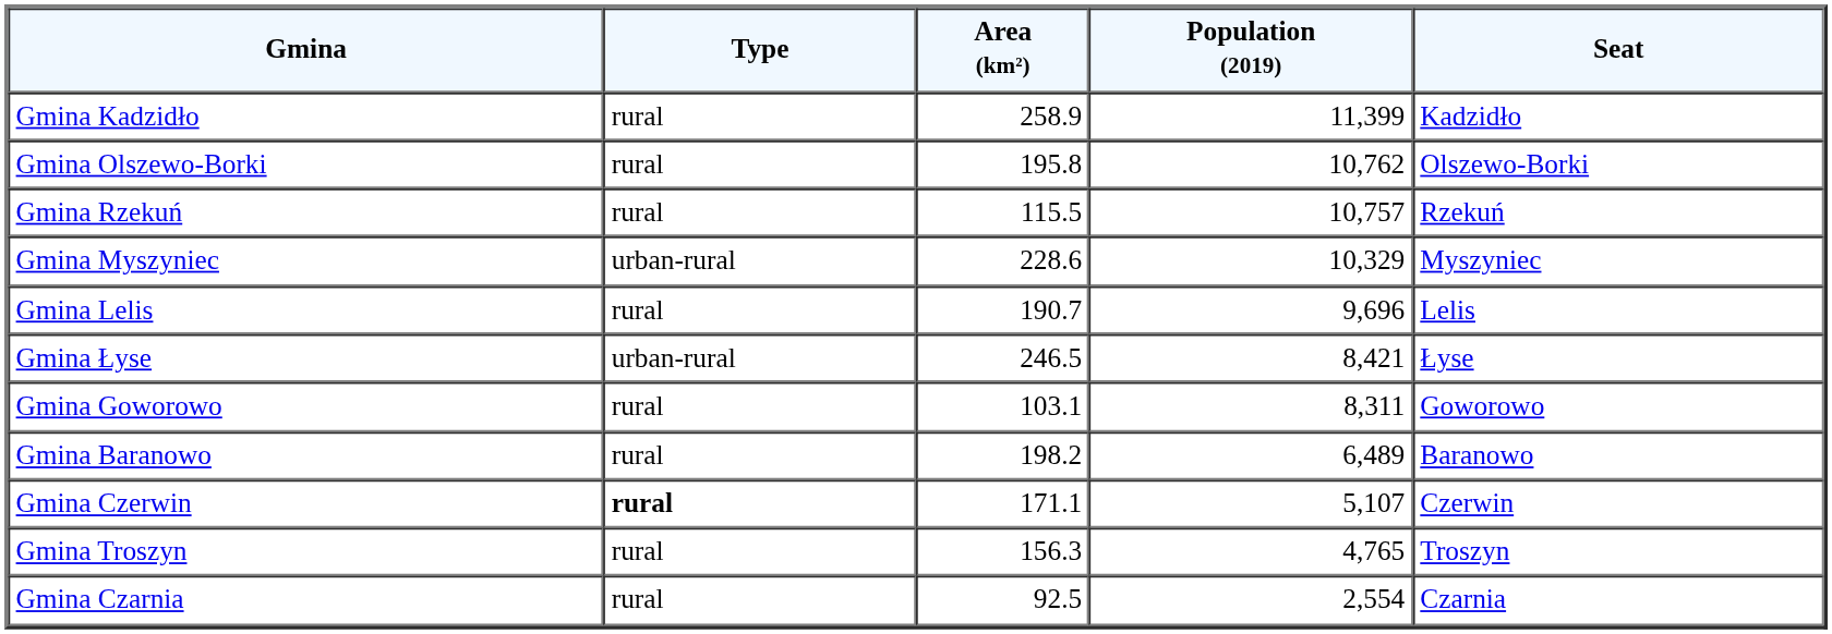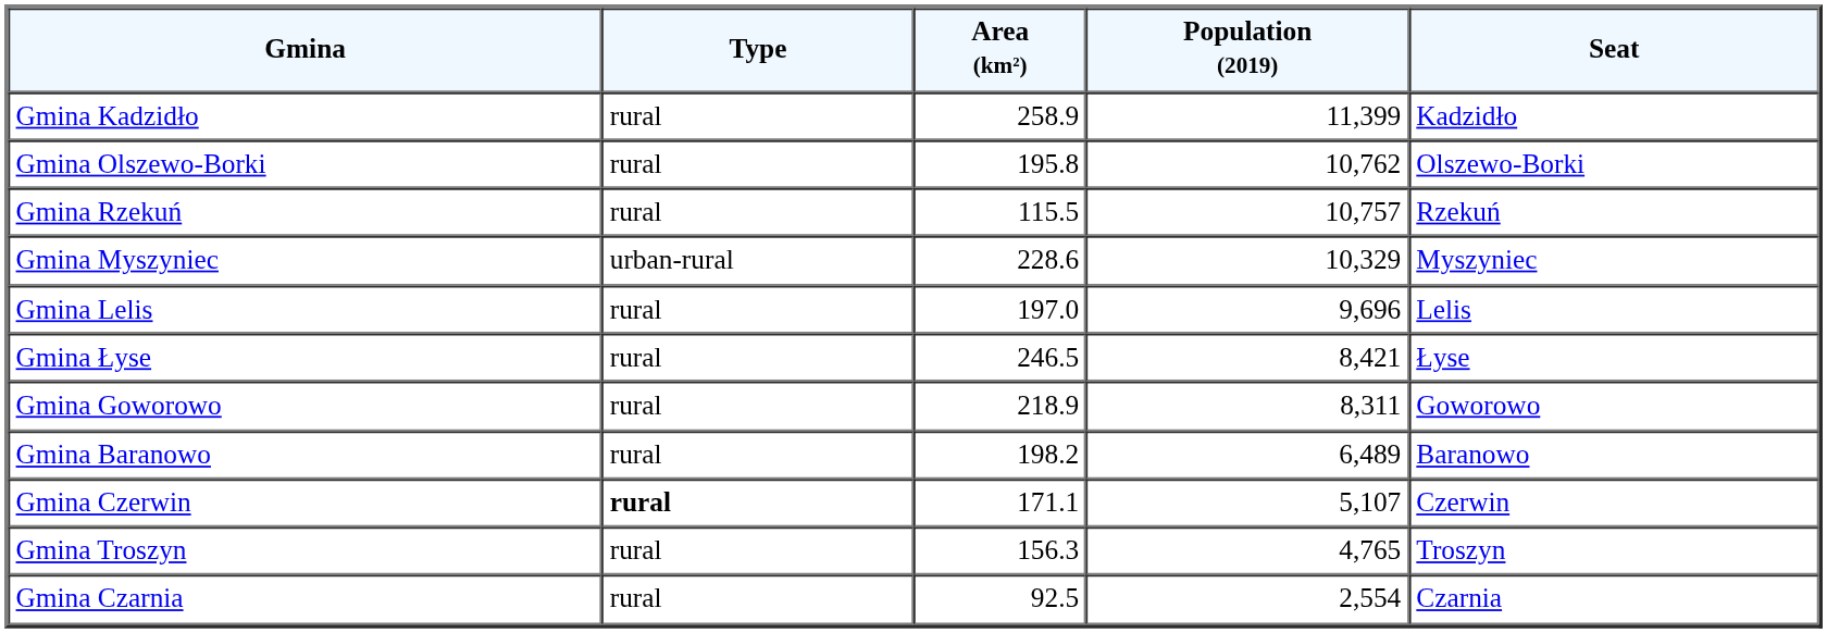Gmina Lelis | Area (km²): 190.7 -> 197.0
Gmina Łyse | Type: urban-rural -> rural
Gmina Goworowo | Area (km²): 103.1 -> 218.9
